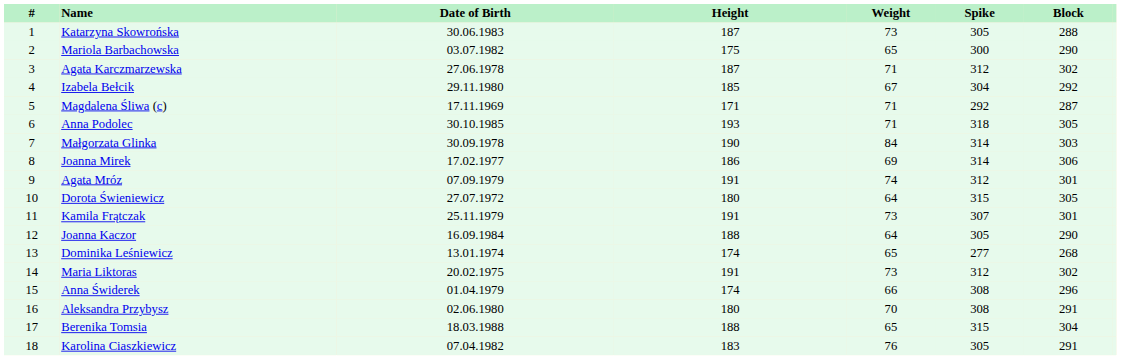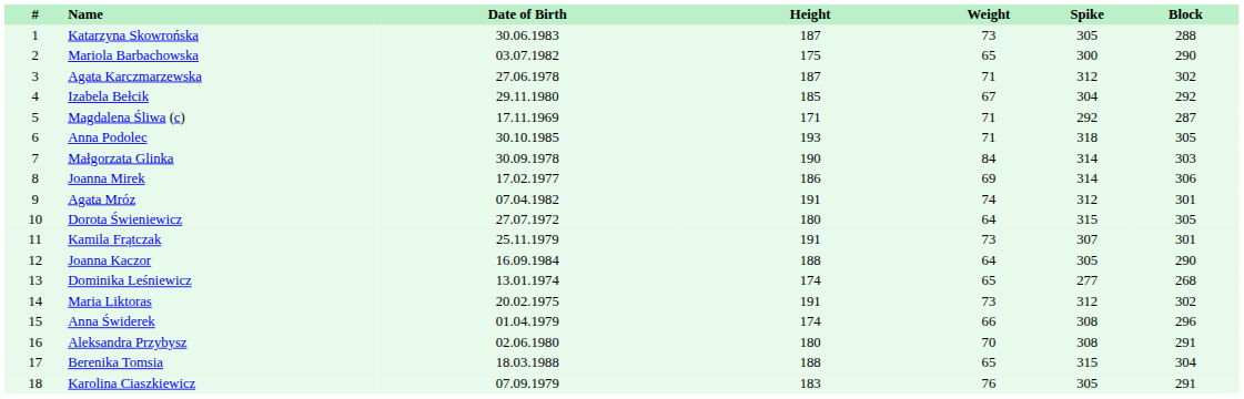Agata Mróz | Date of Birth: 07.09.1979 -> 07.04.1982
Karolina Ciaszkiewicz | Date of Birth: 07.04.1982 -> 07.09.1979
